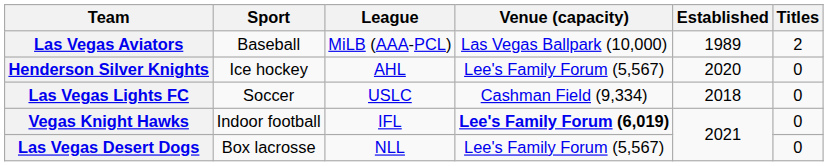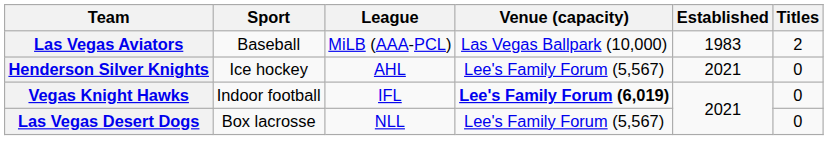Las Vegas Aviators | Established: 1989 -> 1983
Henderson Silver Knights | Established: 2020 -> 2021
- row: Las Vegas Lights FC | Soccer | USLC | Cashman Field (9,334) | 2018 | 0
